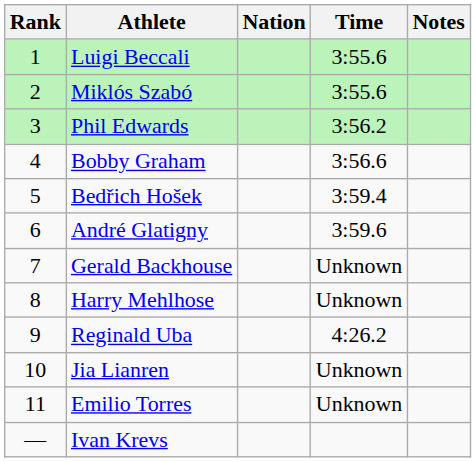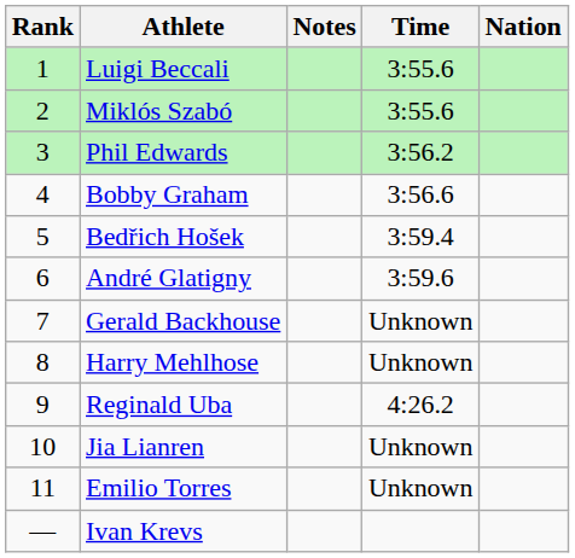columns swapped: Nation <-> Notes
